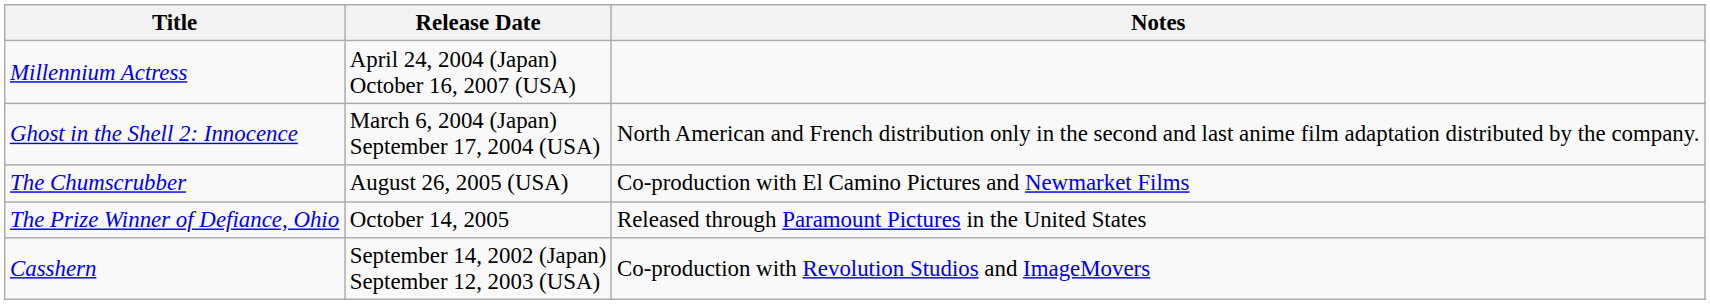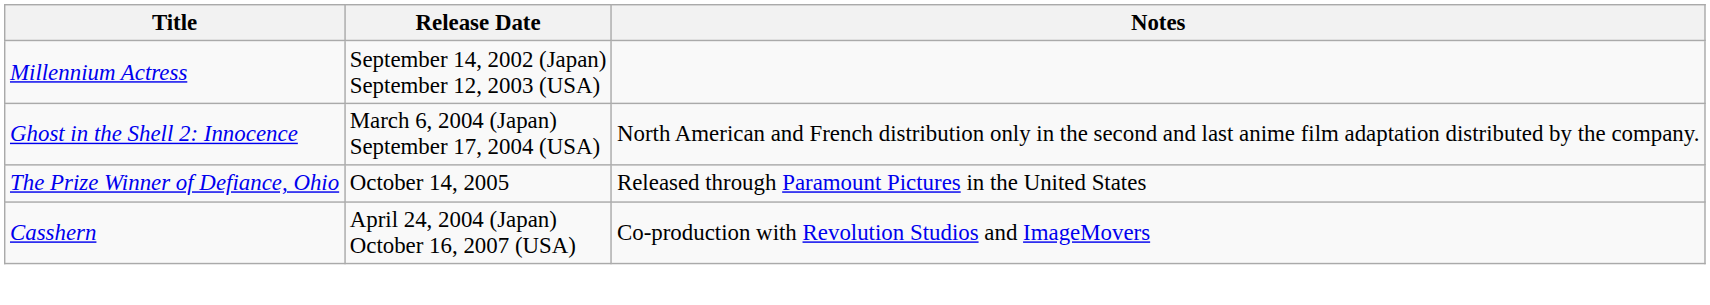Millennium Actress | Release Date: April 24, 2004 (Japan) October 16, 2007 (USA) -> September 14, 2002 (Japan) September 12, 2003 (USA)
- row: The Chumscrubber | August 26, 2005 (USA) | Co-production with El Camino Pictures and Newmarket Films
Casshern | Release Date: September 14, 2002 (Japan) September 12, 2003 (USA) -> April 24, 2004 (Japan) October 16, 2007 (USA)
